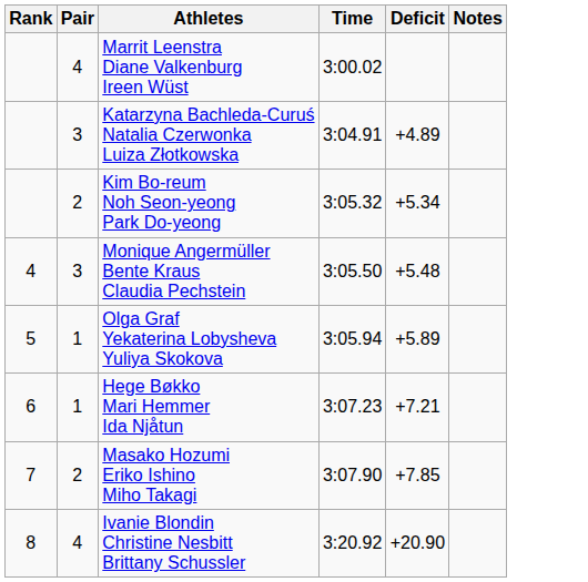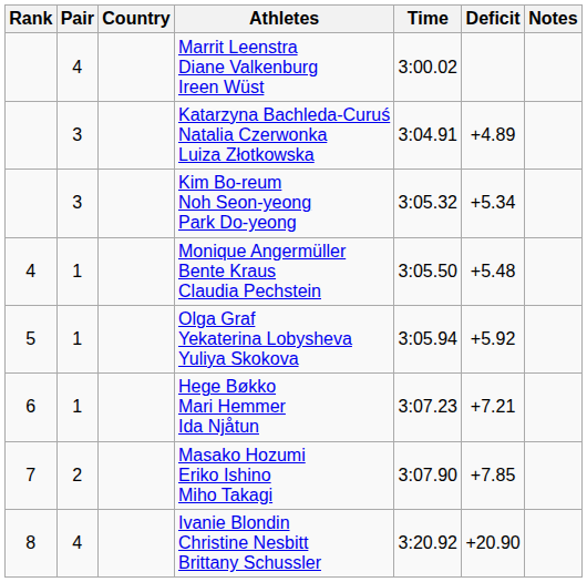+ column: Country
Kim Bo-reum Noh Seon-yeong Park Do-yeong | Pair: 2 -> 3
Monique Angermüller Bente Kraus Claudia Pechstein | Pair: 3 -> 1
Olga Graf Yekaterina Lobysheva Yuliya Skokova | Deficit: +5.89 -> +5.92
